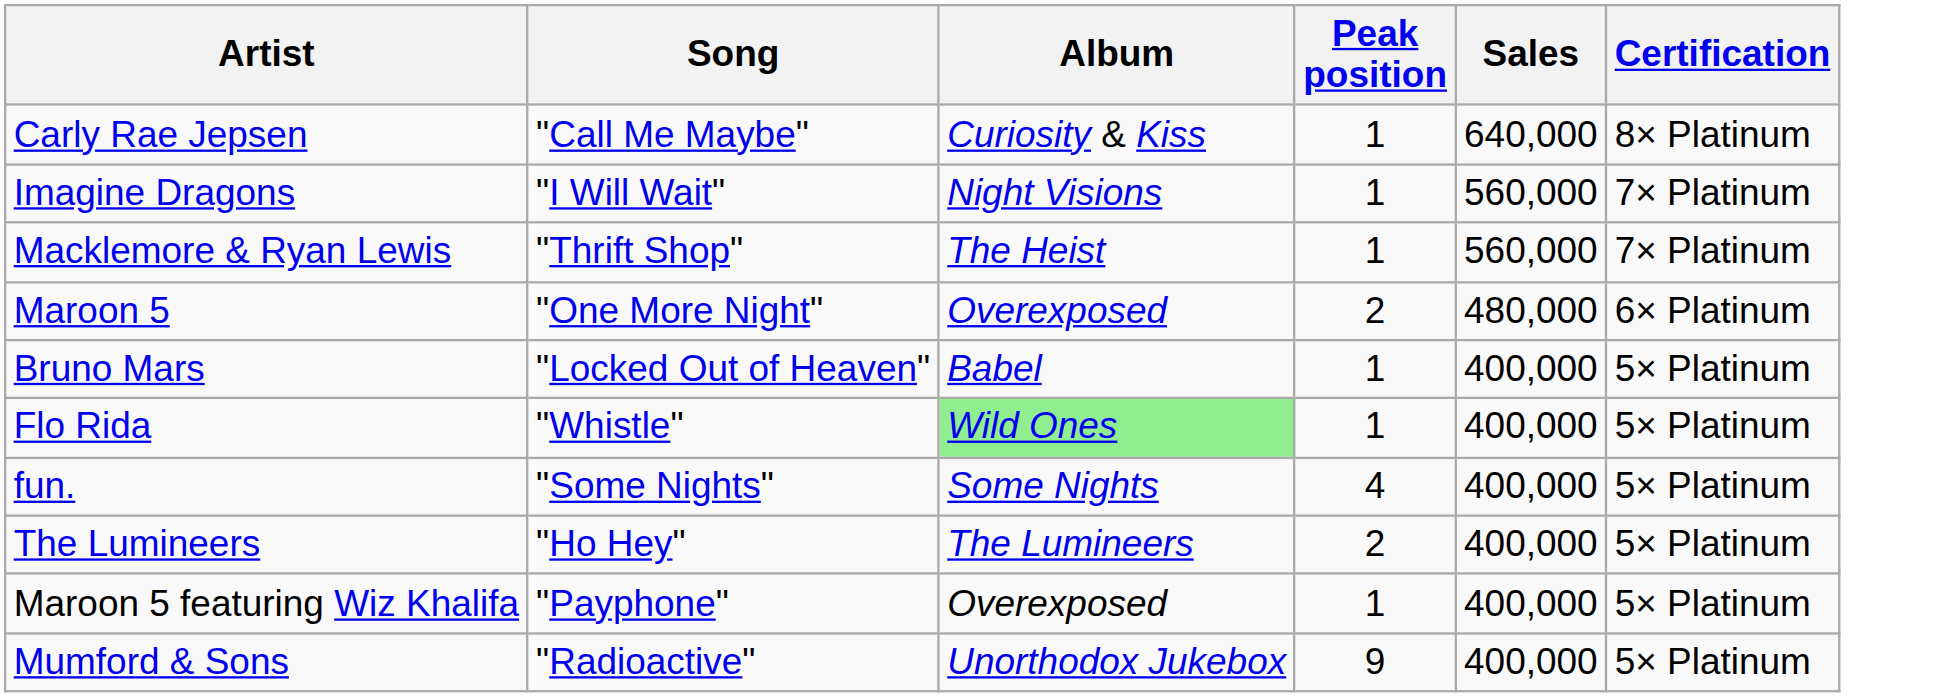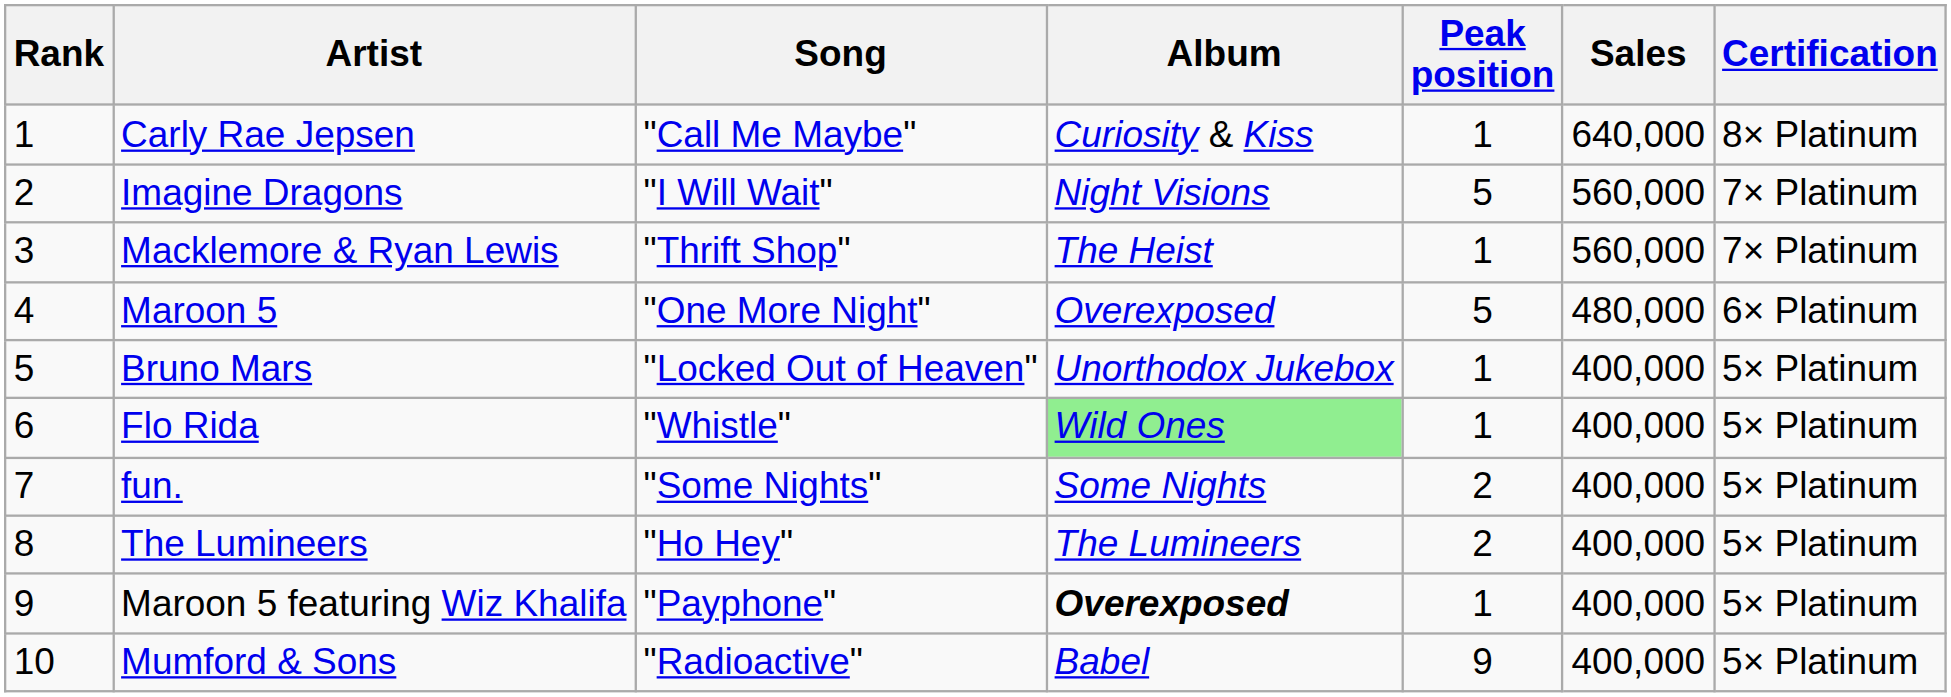+ column: Rank | 1 | 2 | 3 | 4 | 5 | 6 | 7 | 8 | 9 | 10
Imagine Dragons | Peak position: 1 -> 5
Maroon 5 | Peak position: 2 -> 5
Bruno Mars | Album: Babel -> Unorthodox Jukebox
fun. | Peak position: 4 -> 2
Maroon 5 featuring Wiz Khalifa | Album: normal -> bold
Mumford & Sons | Album: Unorthodox Jukebox -> Babel
